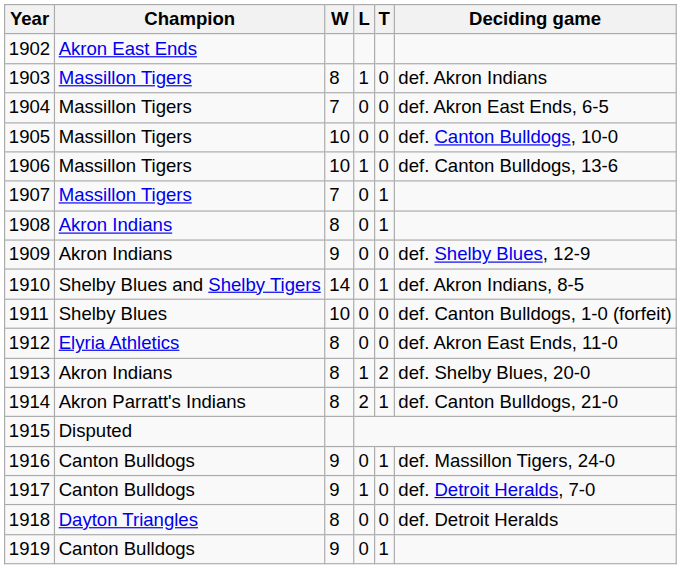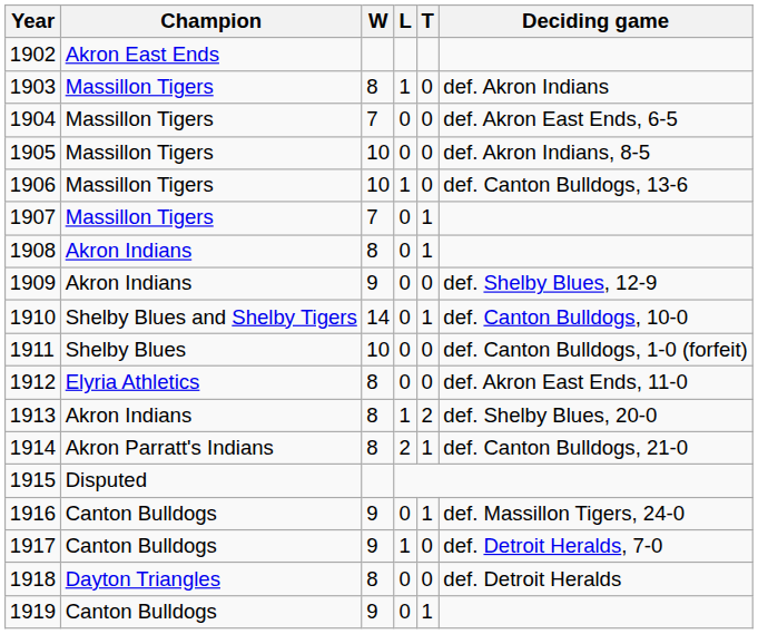1905 | Deciding game: def. Canton Bulldogs, 10-0 -> def. Akron Indians, 8-5
1910 | Deciding game: def. Akron Indians, 8-5 -> def. Canton Bulldogs, 10-0
